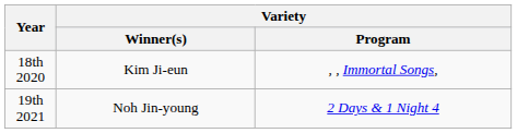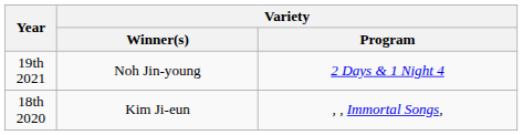rows swapped: 18th 2020 <-> 19th 2021
